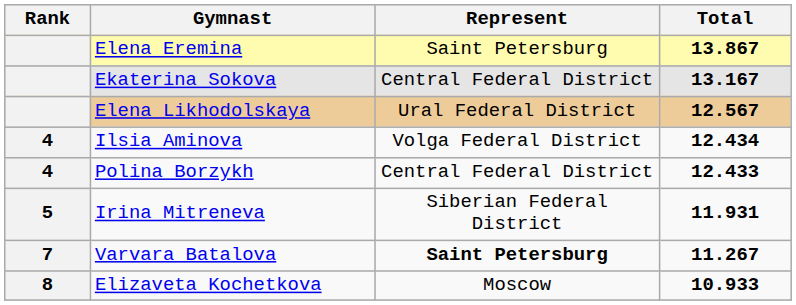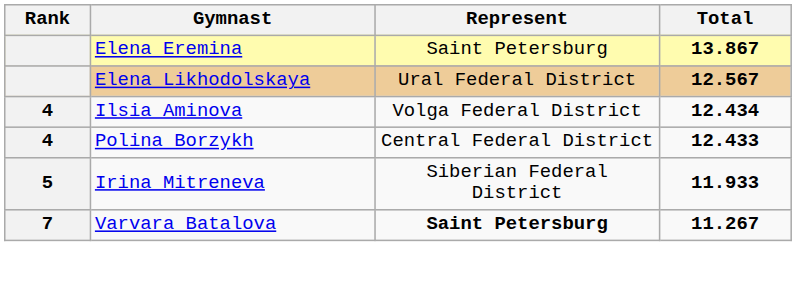- row: Ekaterina Sokova | Central Federal District | 13.167
Irina Mitreneva | Total: 11.931 -> 11.933
- row: 8 | Elizaveta Kochetkova | Moscow | 10.933
